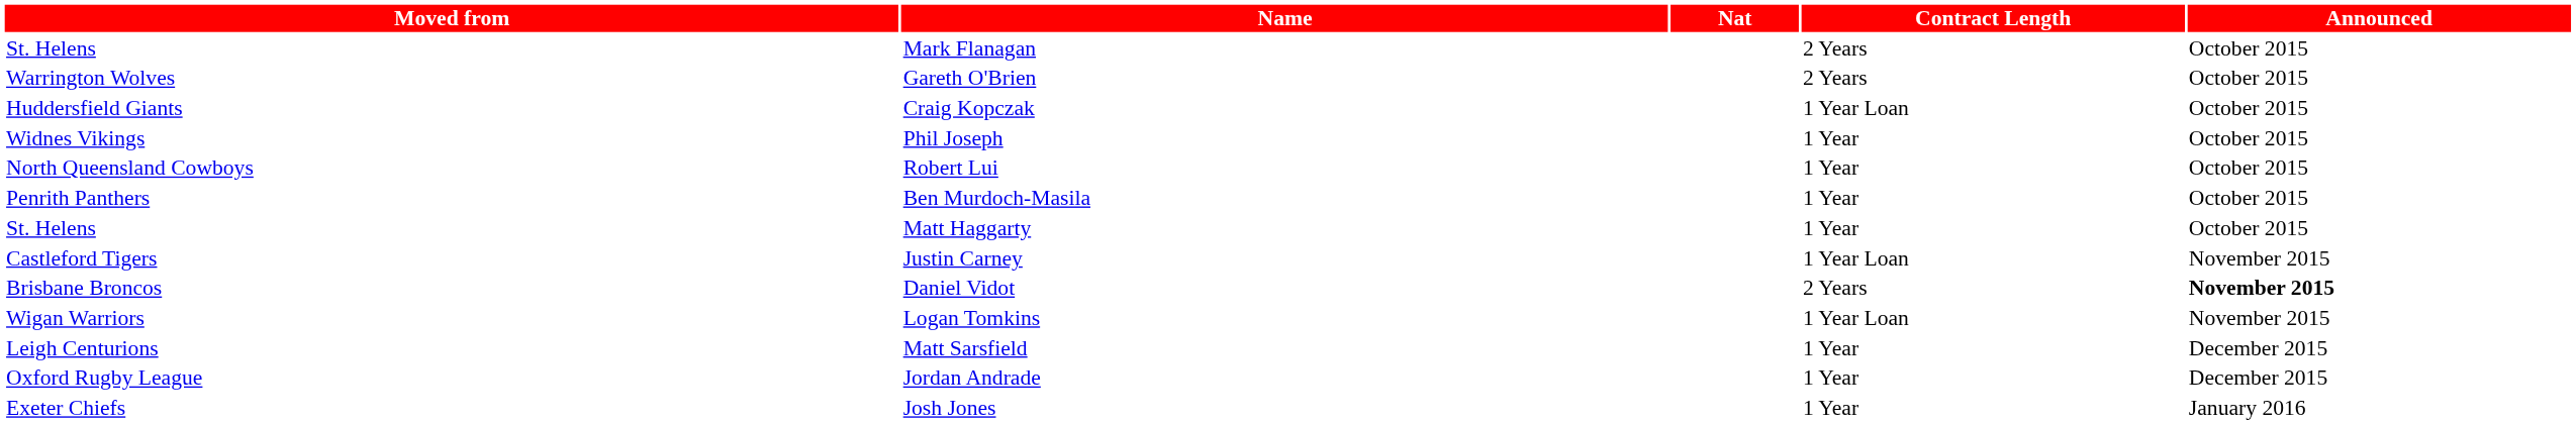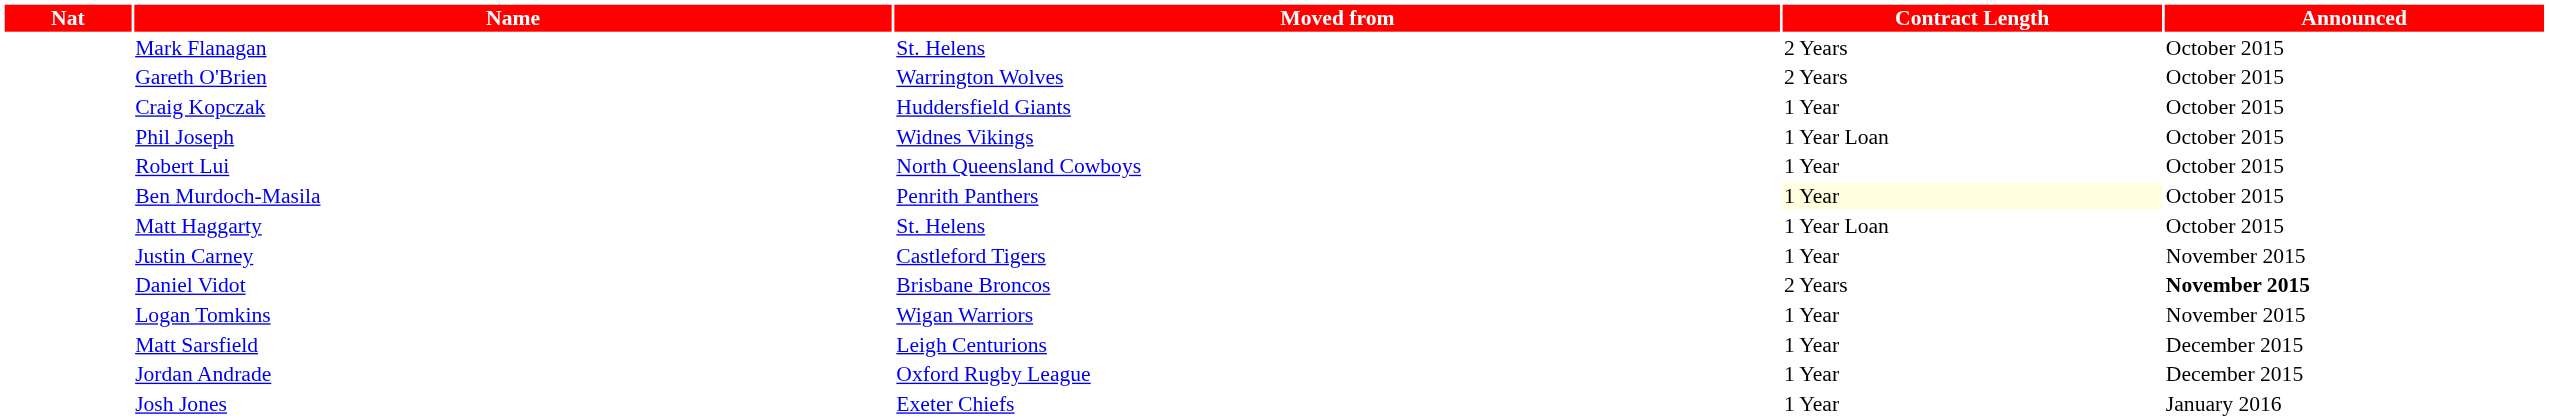columns swapped: Nat <-> Moved from
Craig Kopczak | Contract Length: 1 Year Loan -> 1 Year
Phil Joseph | Contract Length: 1 Year -> 1 Year Loan
Ben Murdoch-Masila | Contract Length: no background -> lightyellow background
Matt Haggarty | Contract Length: 1 Year -> 1 Year Loan
Justin Carney | Contract Length: 1 Year Loan -> 1 Year
Logan Tomkins | Contract Length: 1 Year Loan -> 1 Year
